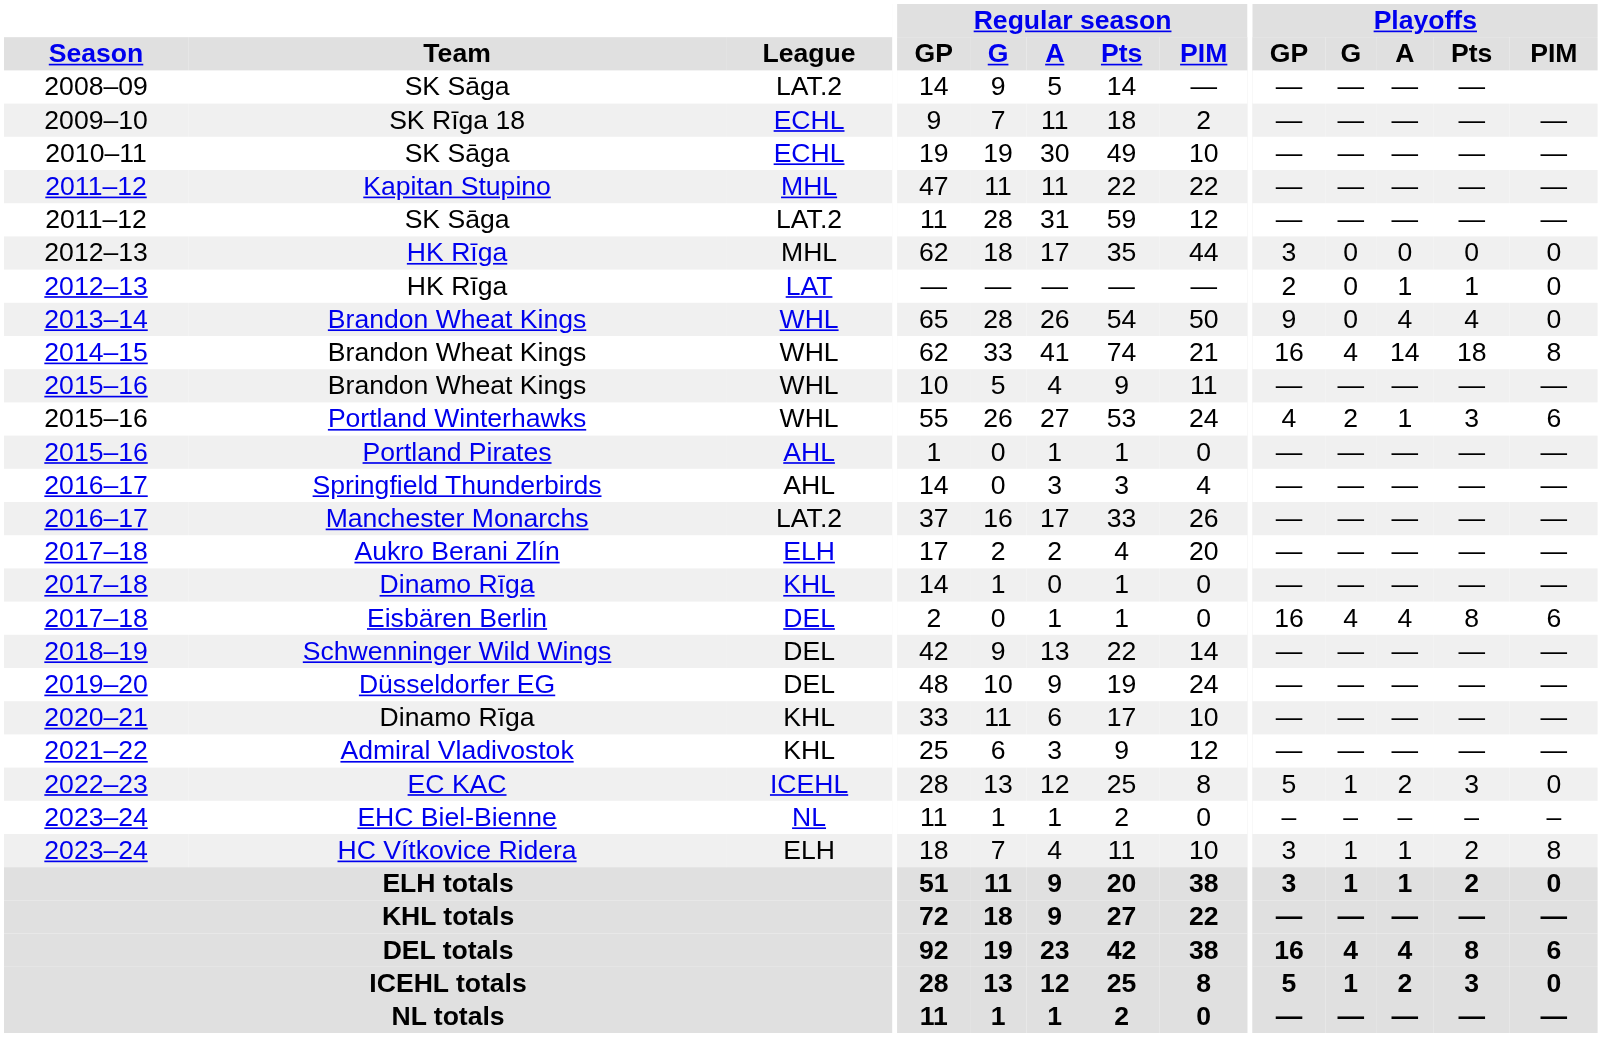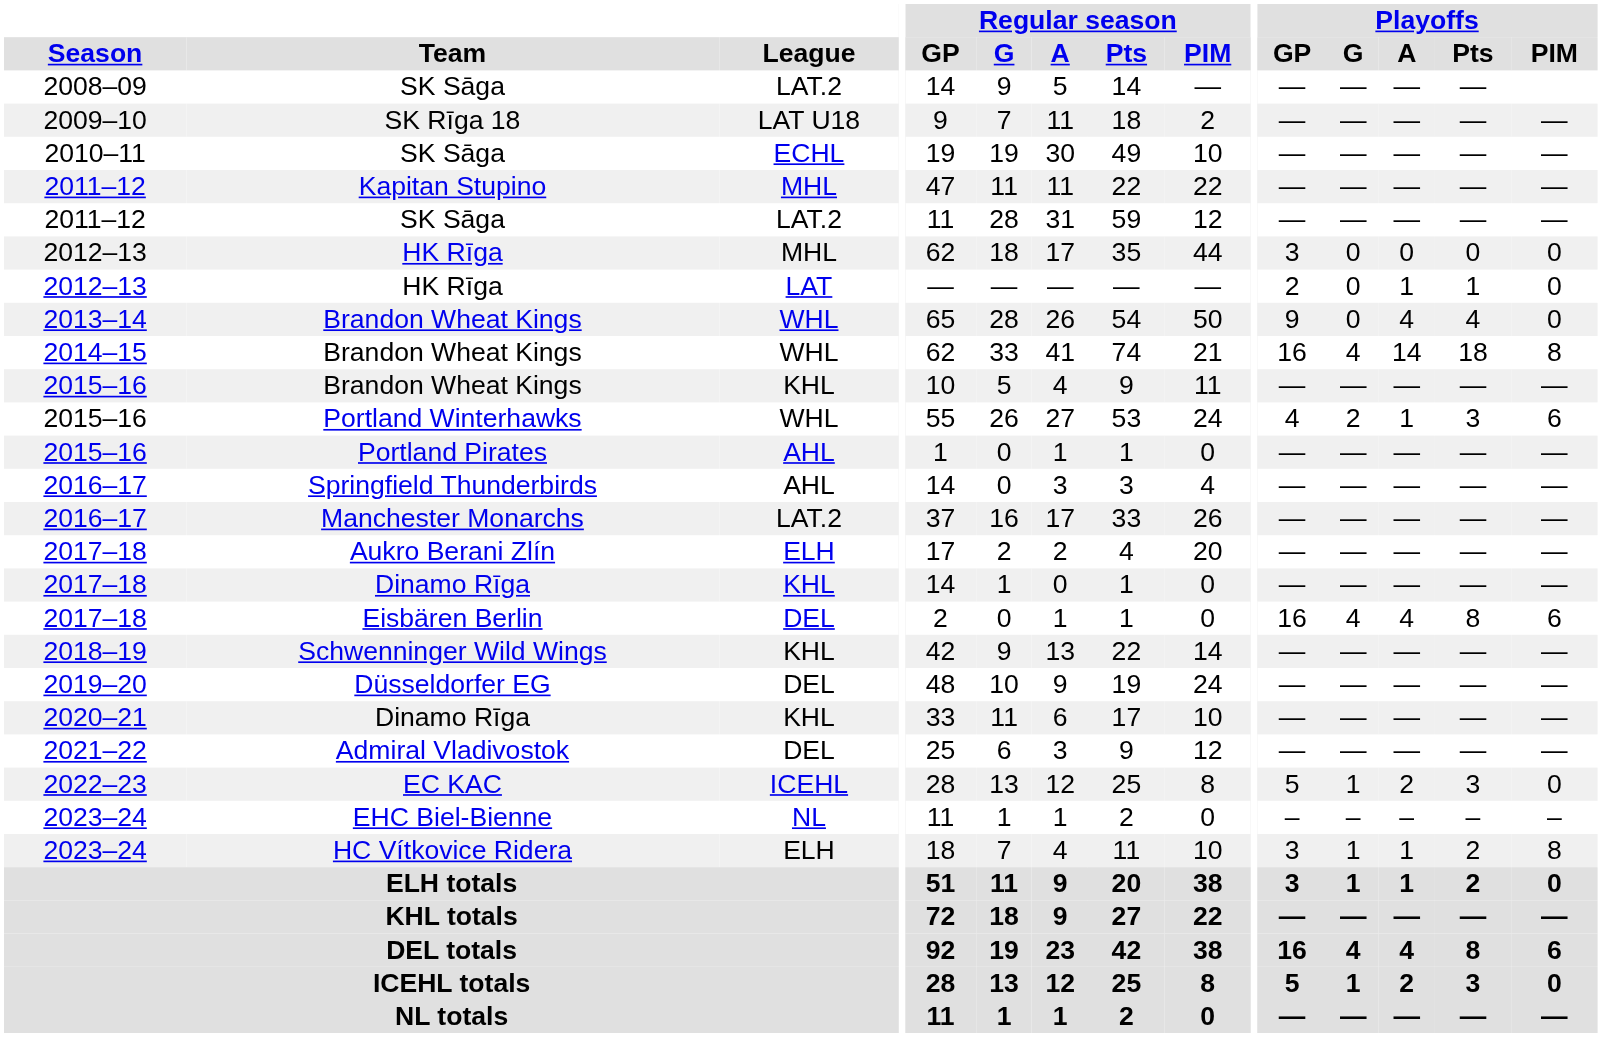SK Rīga 18 | League: ECHL -> LAT U18
2015–16 / Brandon Wheat Kings | League: WHL -> KHL
Schwenninger Wild Wings | League: DEL -> KHL
Admiral Vladivostok | League: KHL -> DEL
